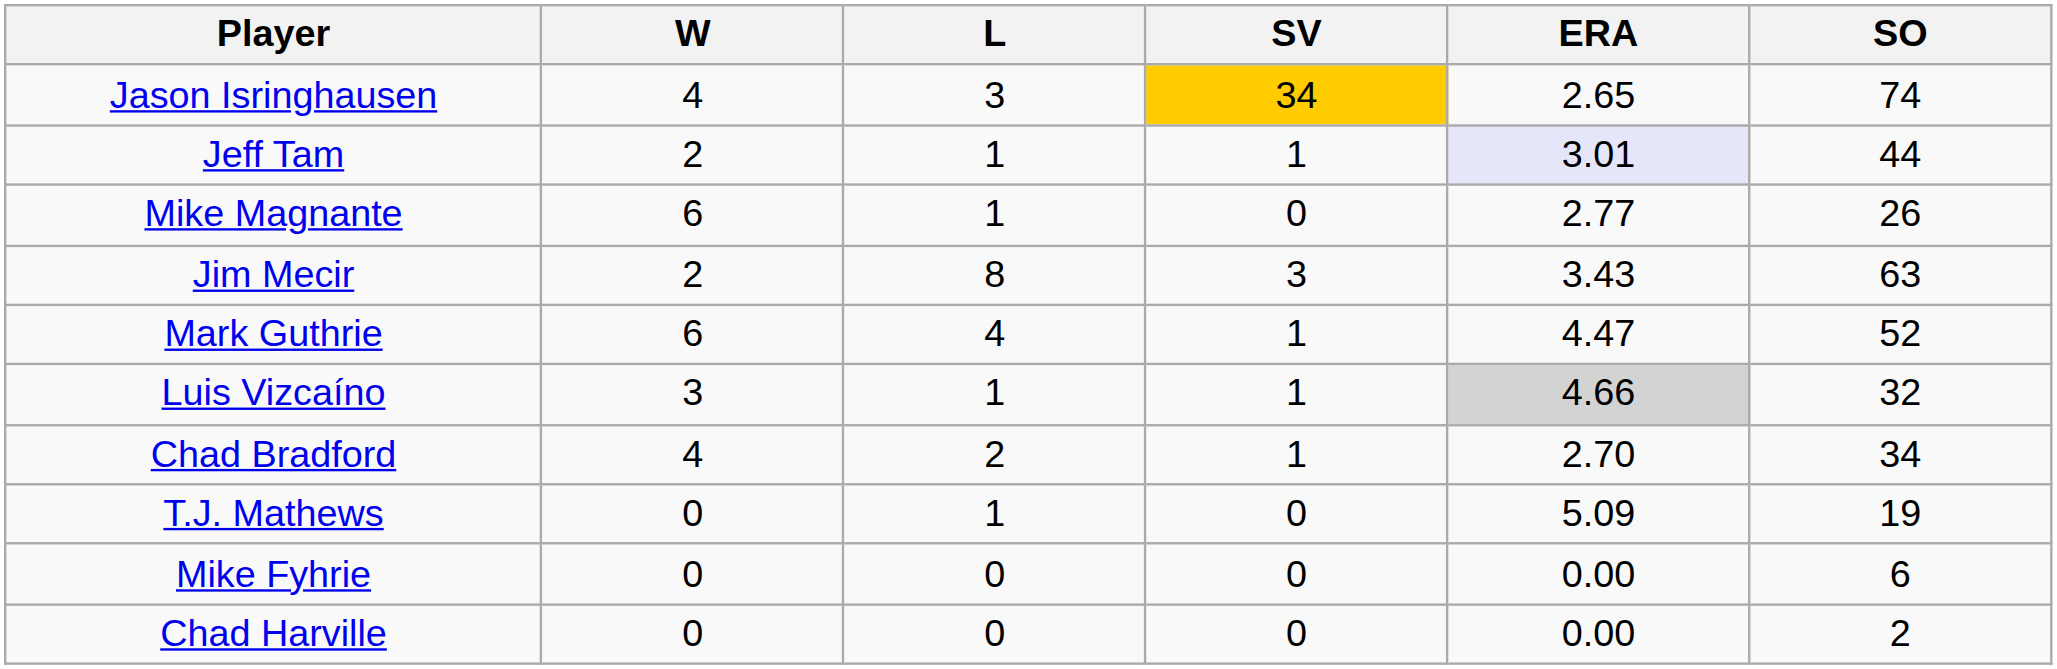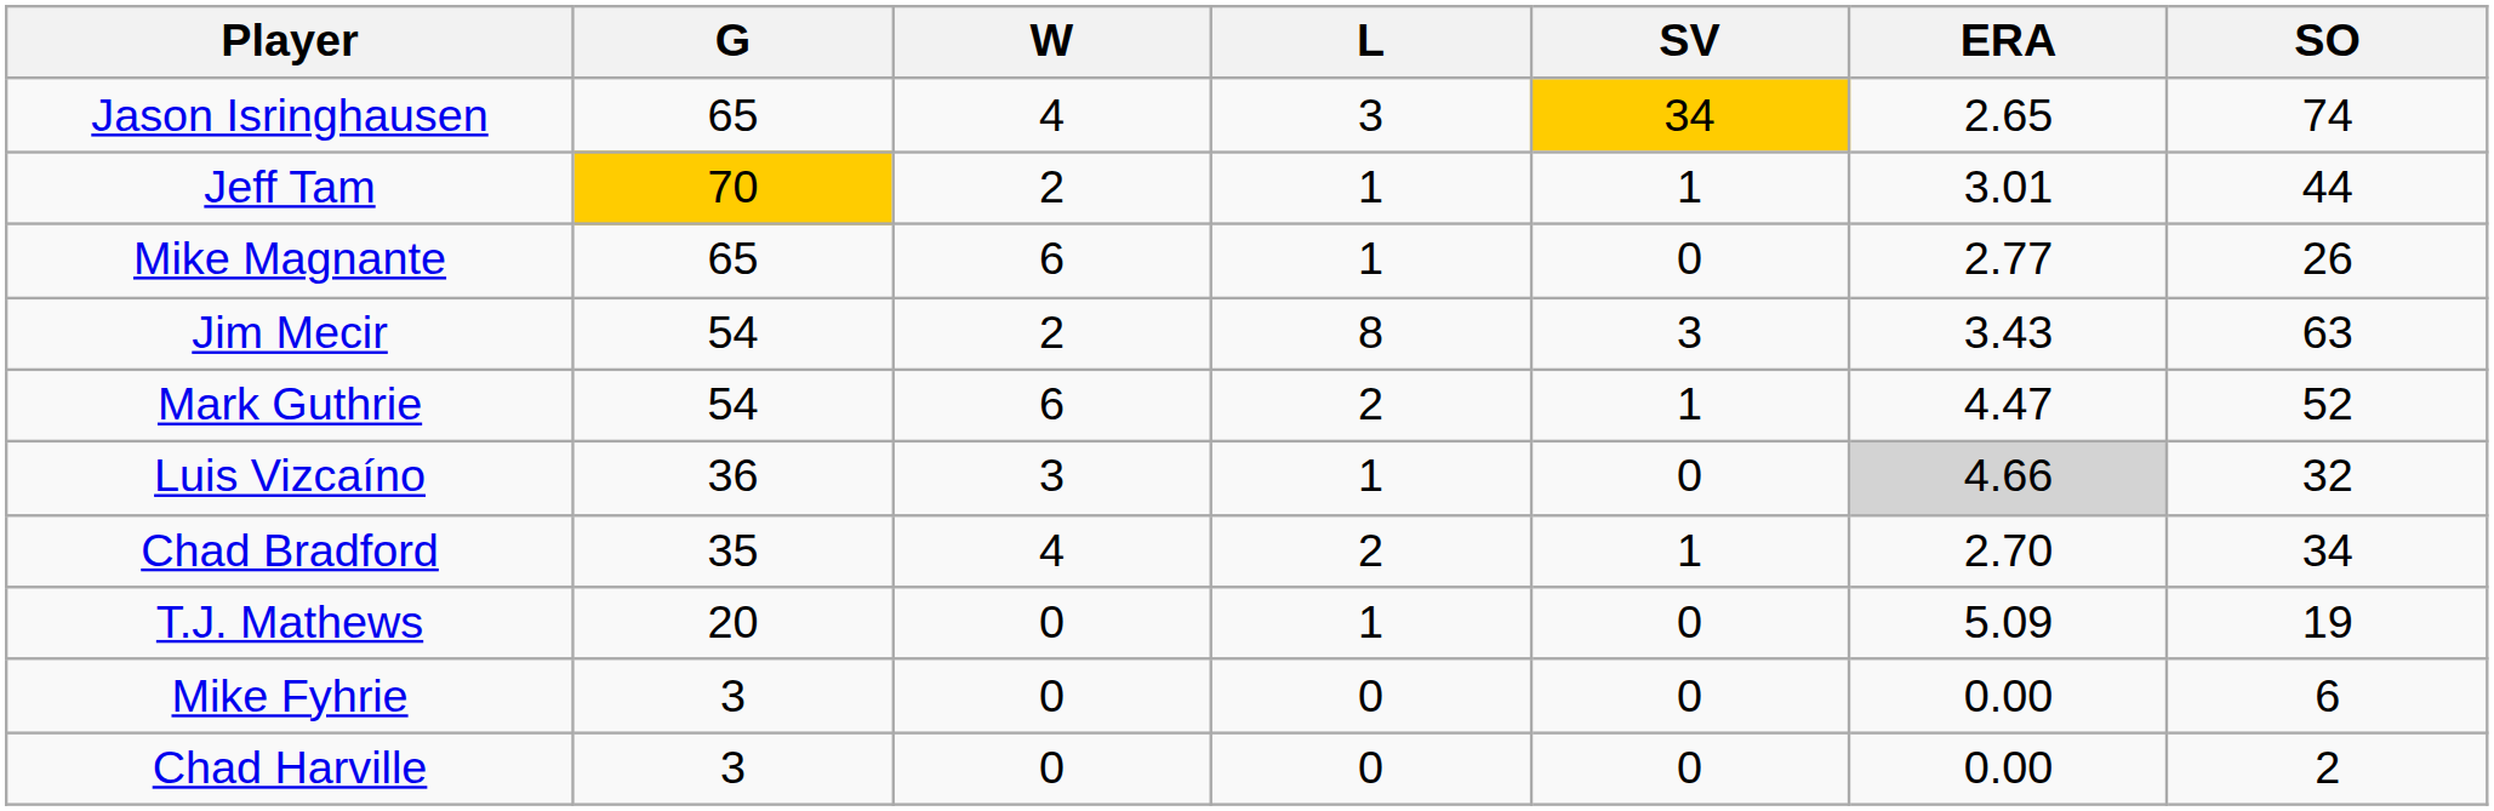+ column: G | 65 | 70 | 65 | 54 | 54 | 36 | 35 | 20 | 3 | 3
Jeff Tam | ERA: lavender background -> no background
Mark Guthrie | L: 4 -> 2
Luis Vizcaíno | SV: 1 -> 0
